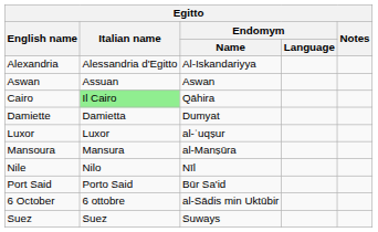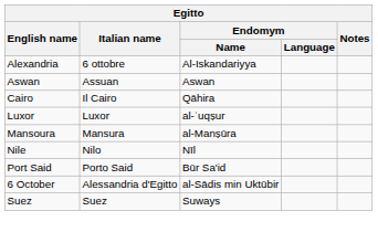Alexandria | Italian name: Alessandria d'Egitto -> 6 ottobre
Cairo | Italian name: lightgreen background -> no background
- row: Damiette | Damietta | Dumyat
6 October | Italian name: 6 ottobre -> Alessandria d'Egitto
